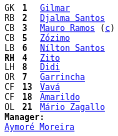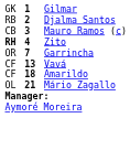- row: CB | 5 | Zózimo
- row: LB | 6 | Nílton Santos
- row: LH | 8 | Didi
